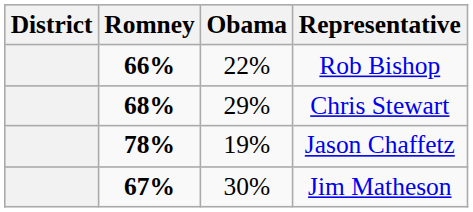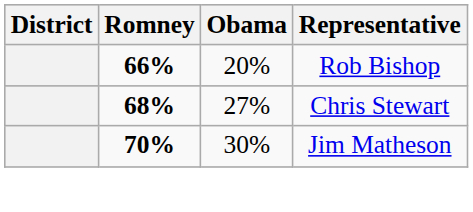Rob Bishop | Obama: 22% -> 20%
Chris Stewart | Obama: 29% -> 27%
- row: 78% | 19% | Jason Chaffetz
Jim Matheson | Romney: 67% -> 70%
